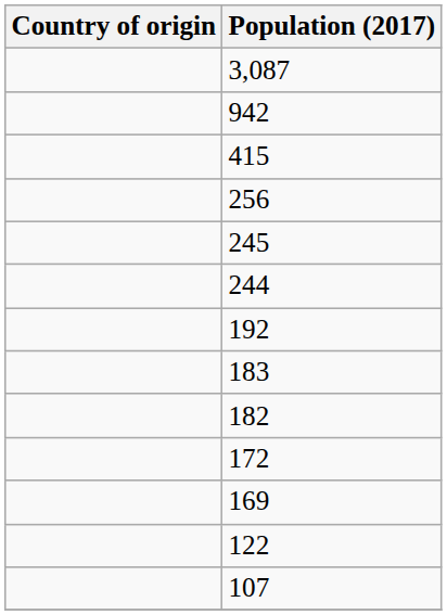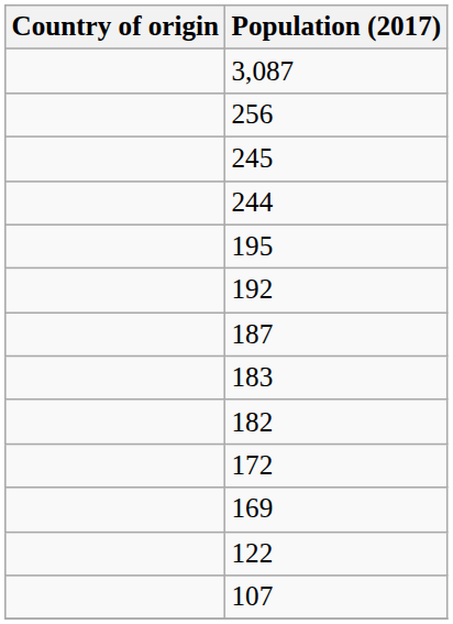- row: 942
- row: 415
+ row: 195
+ row: 187
